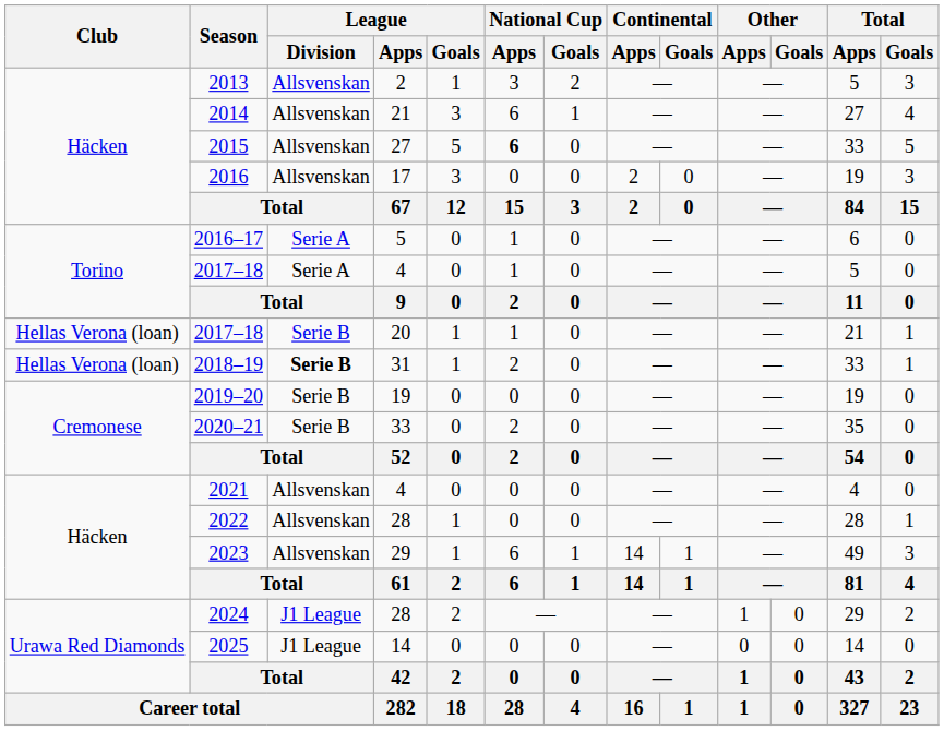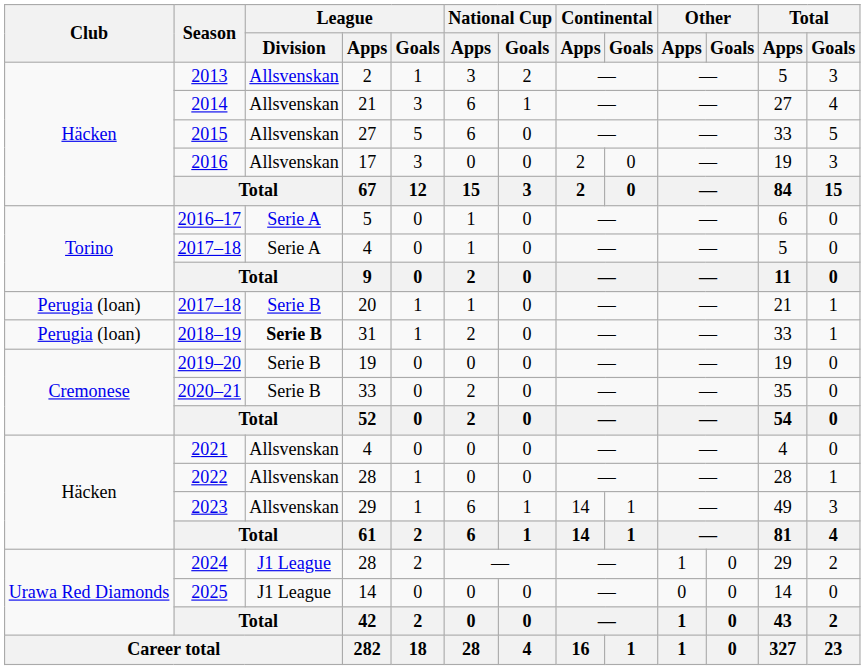2015 | National Cup / Apps: bold -> normal
2017–18 / 20 | Club: Hellas Verona (loan) -> Perugia (loan)
2018–19 | Club: Hellas Verona (loan) -> Perugia (loan)
